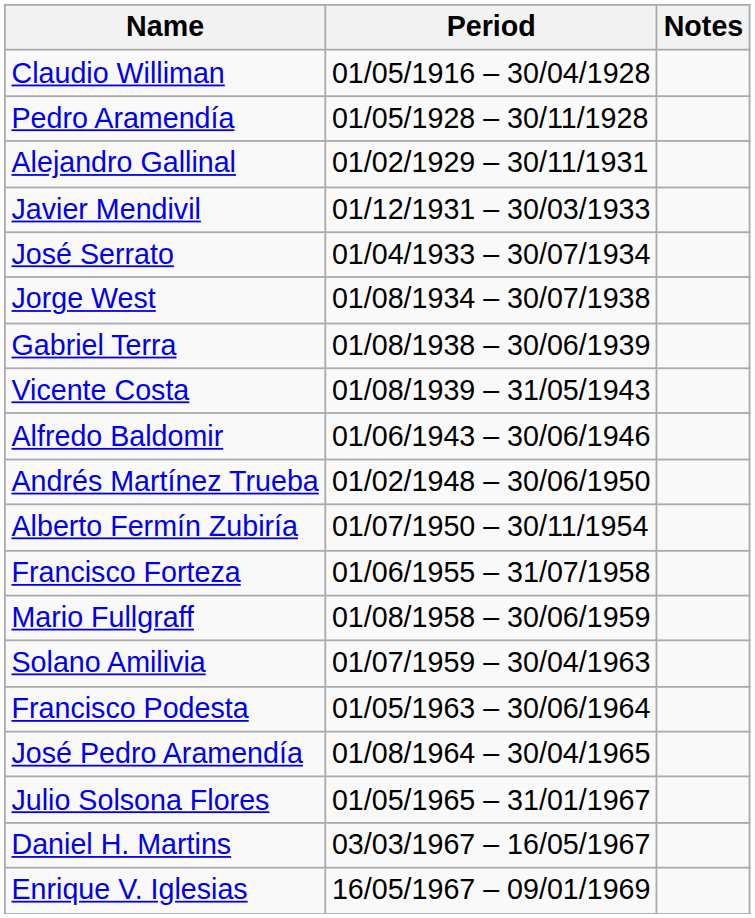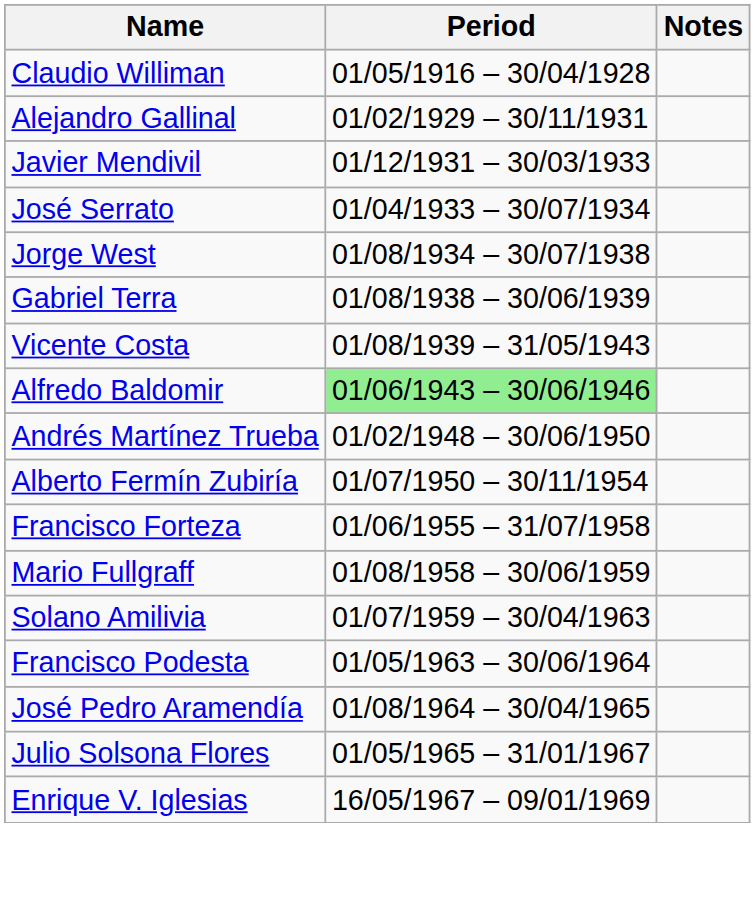- row: Pedro Aramendía | 01/05/1928 – 30/11/1928
Alfredo Baldomir | Period: no background -> lightgreen background
- row: Daniel H. Martins | 03/03/1967 – 16/05/1967
